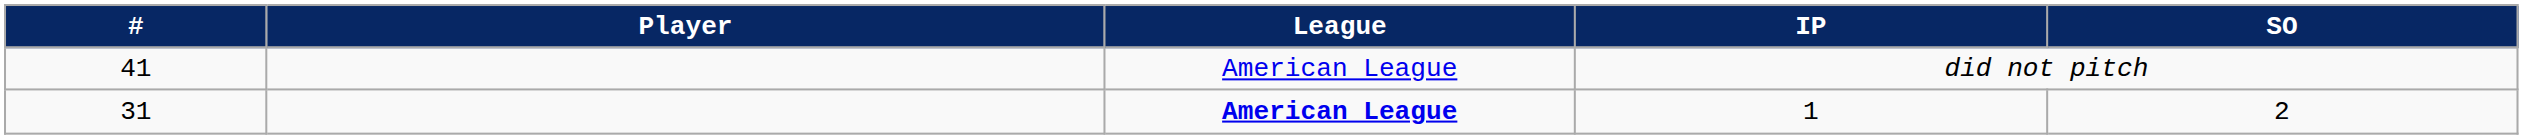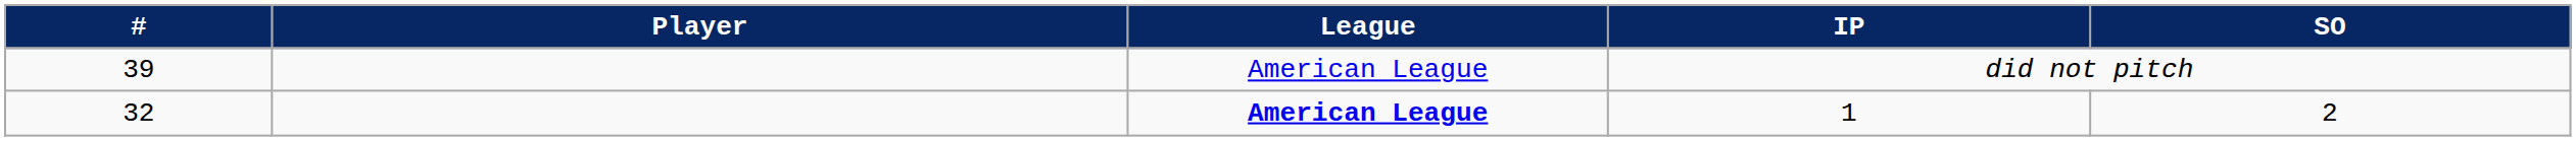did not pitch | #: 41 -> 39
1 | #: 31 -> 32
